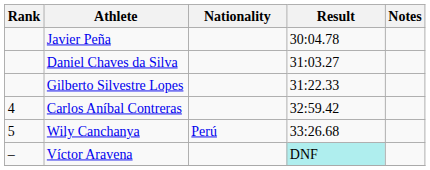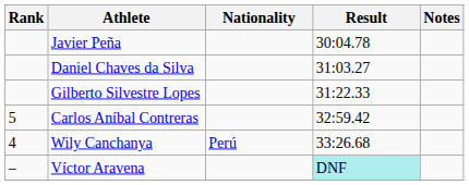Carlos Aníbal Contreras | Rank: 4 -> 5
Wily Canchanya | Rank: 5 -> 4
